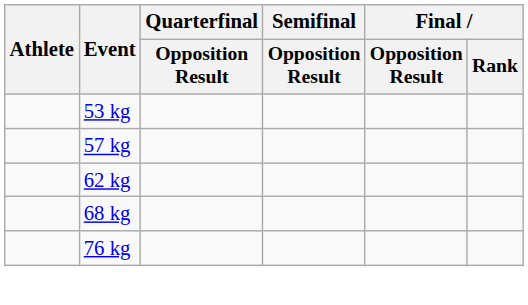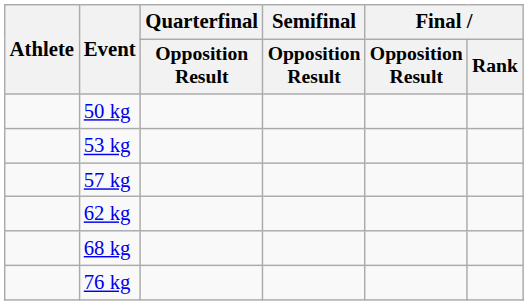+ row: 50 kg
